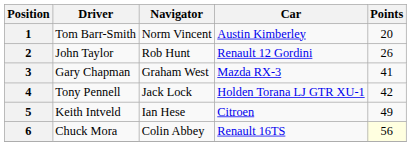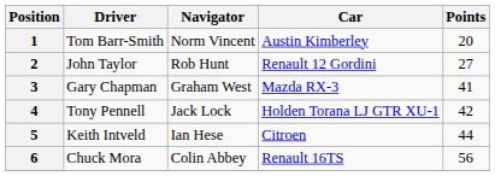2 | Points: 26 -> 27
5 | Points: 49 -> 44
6 | Points: lightyellow background -> no background
